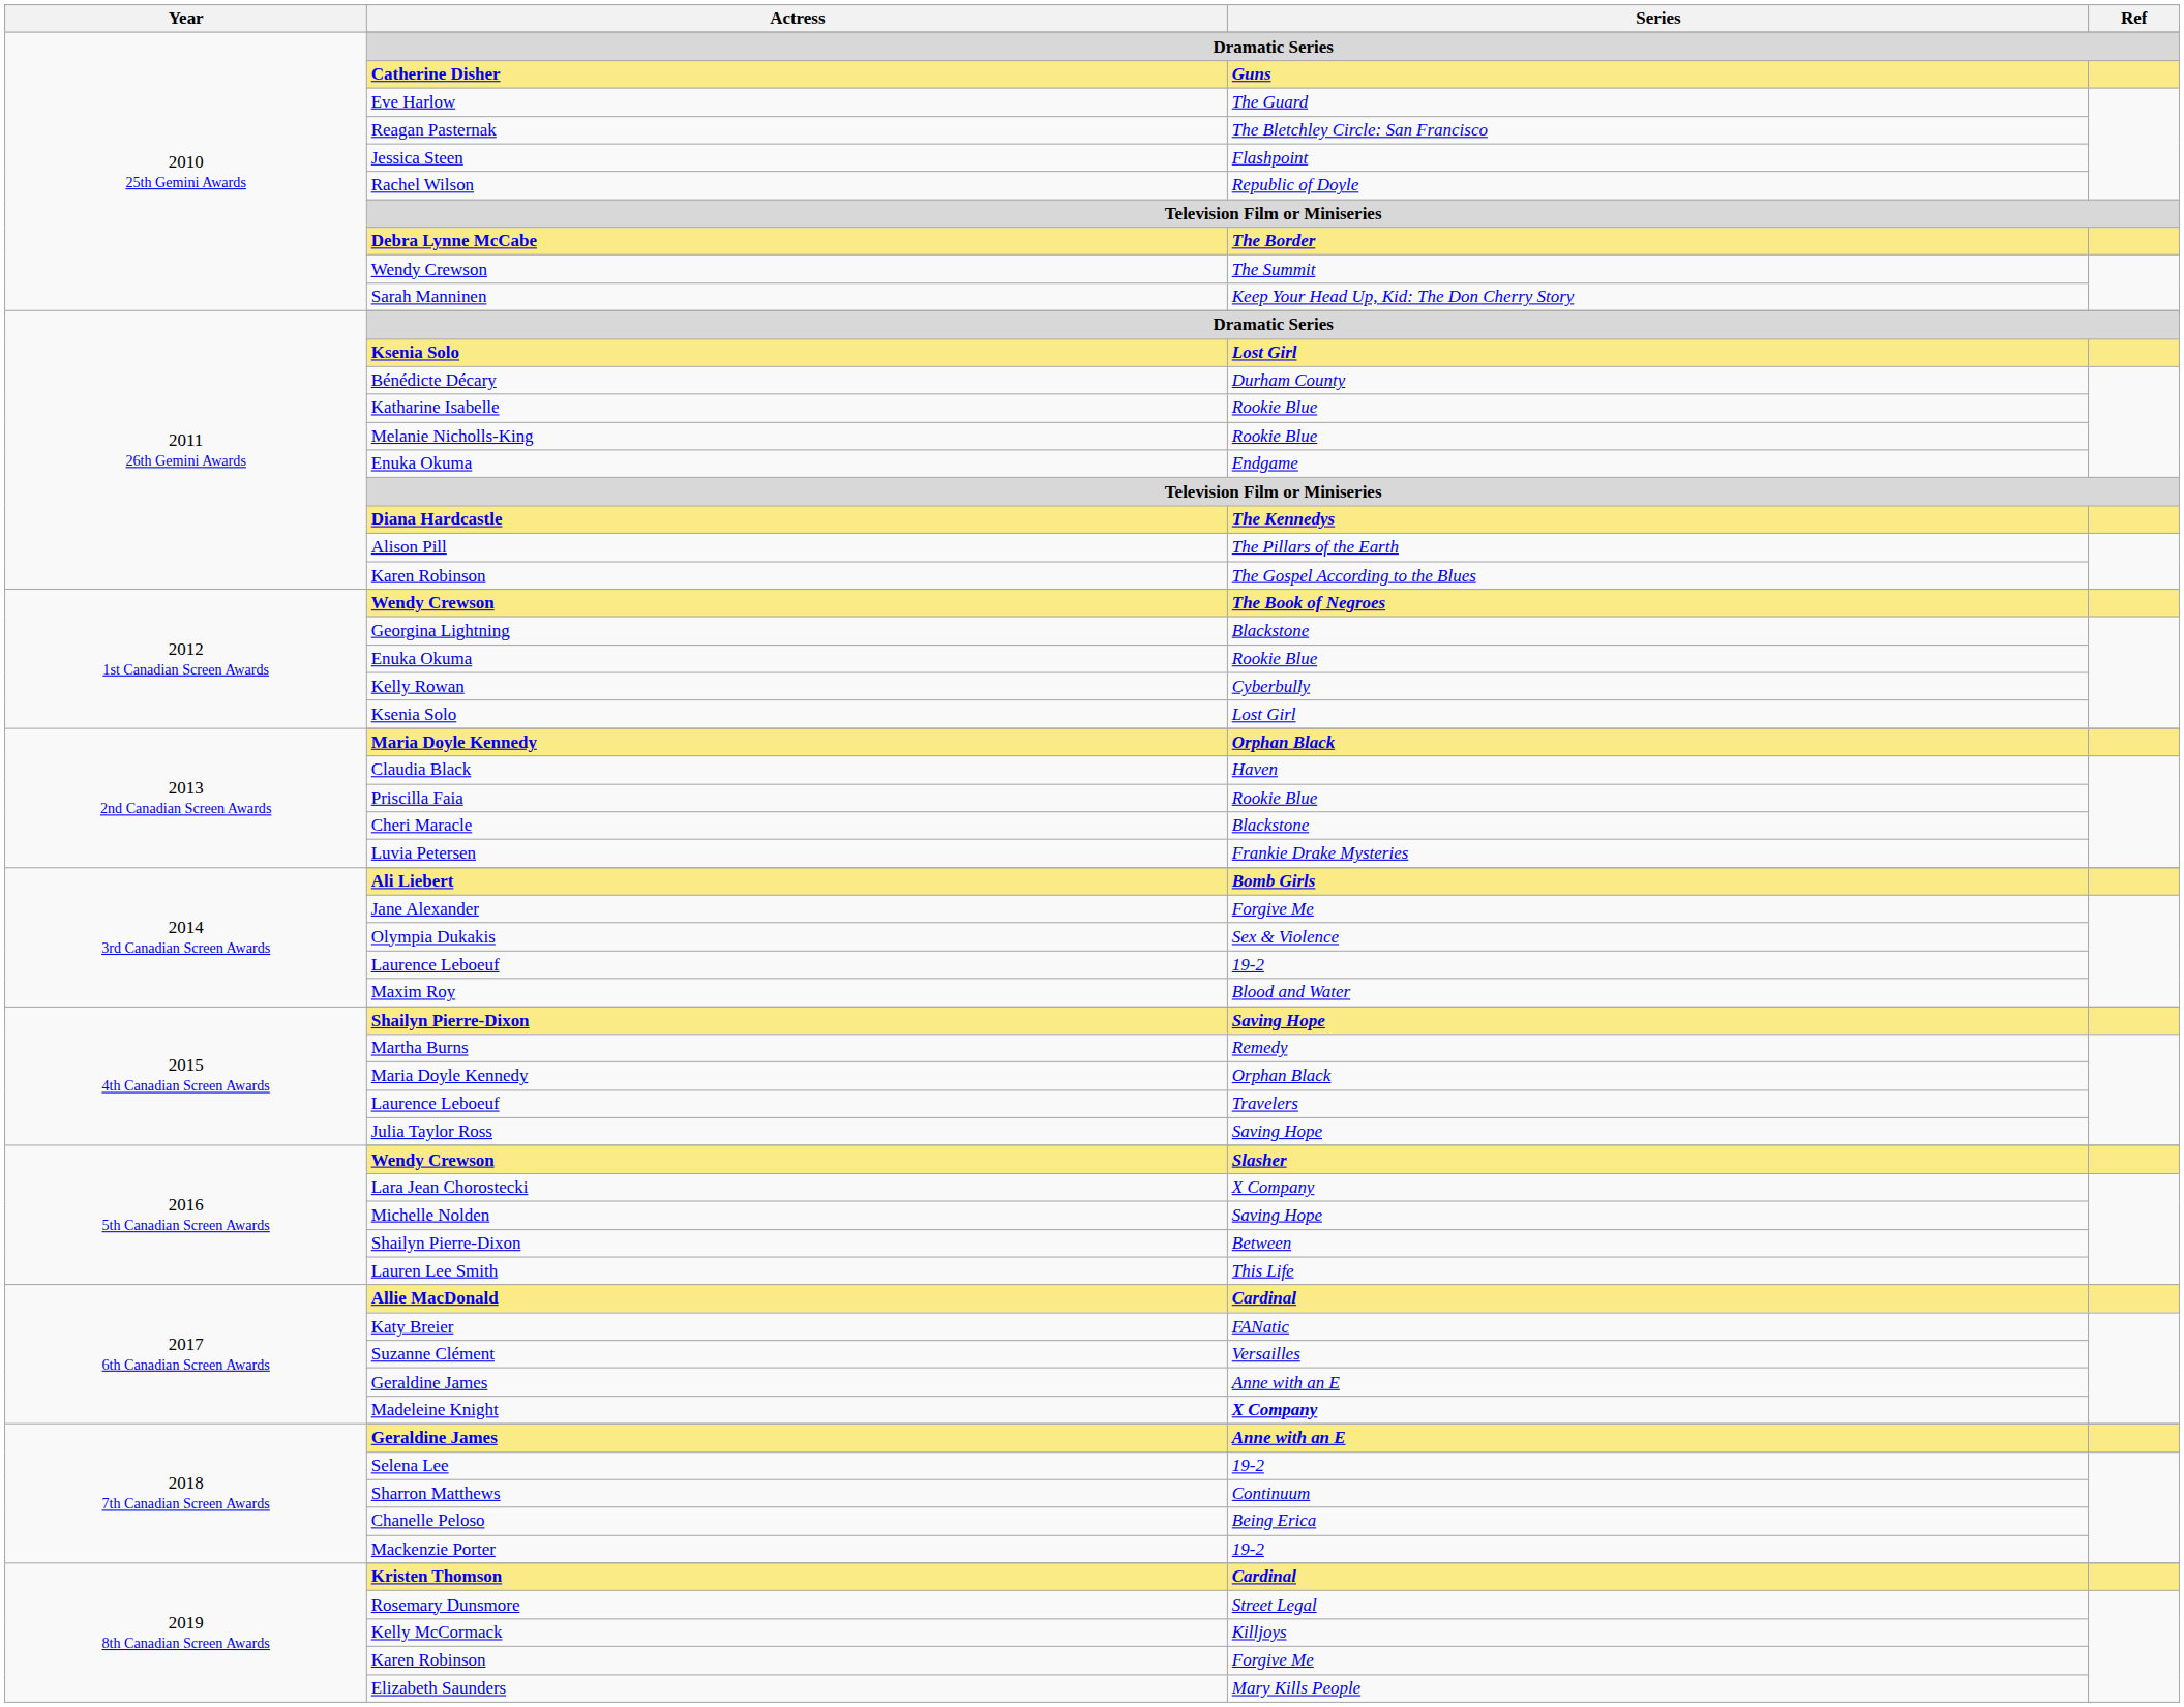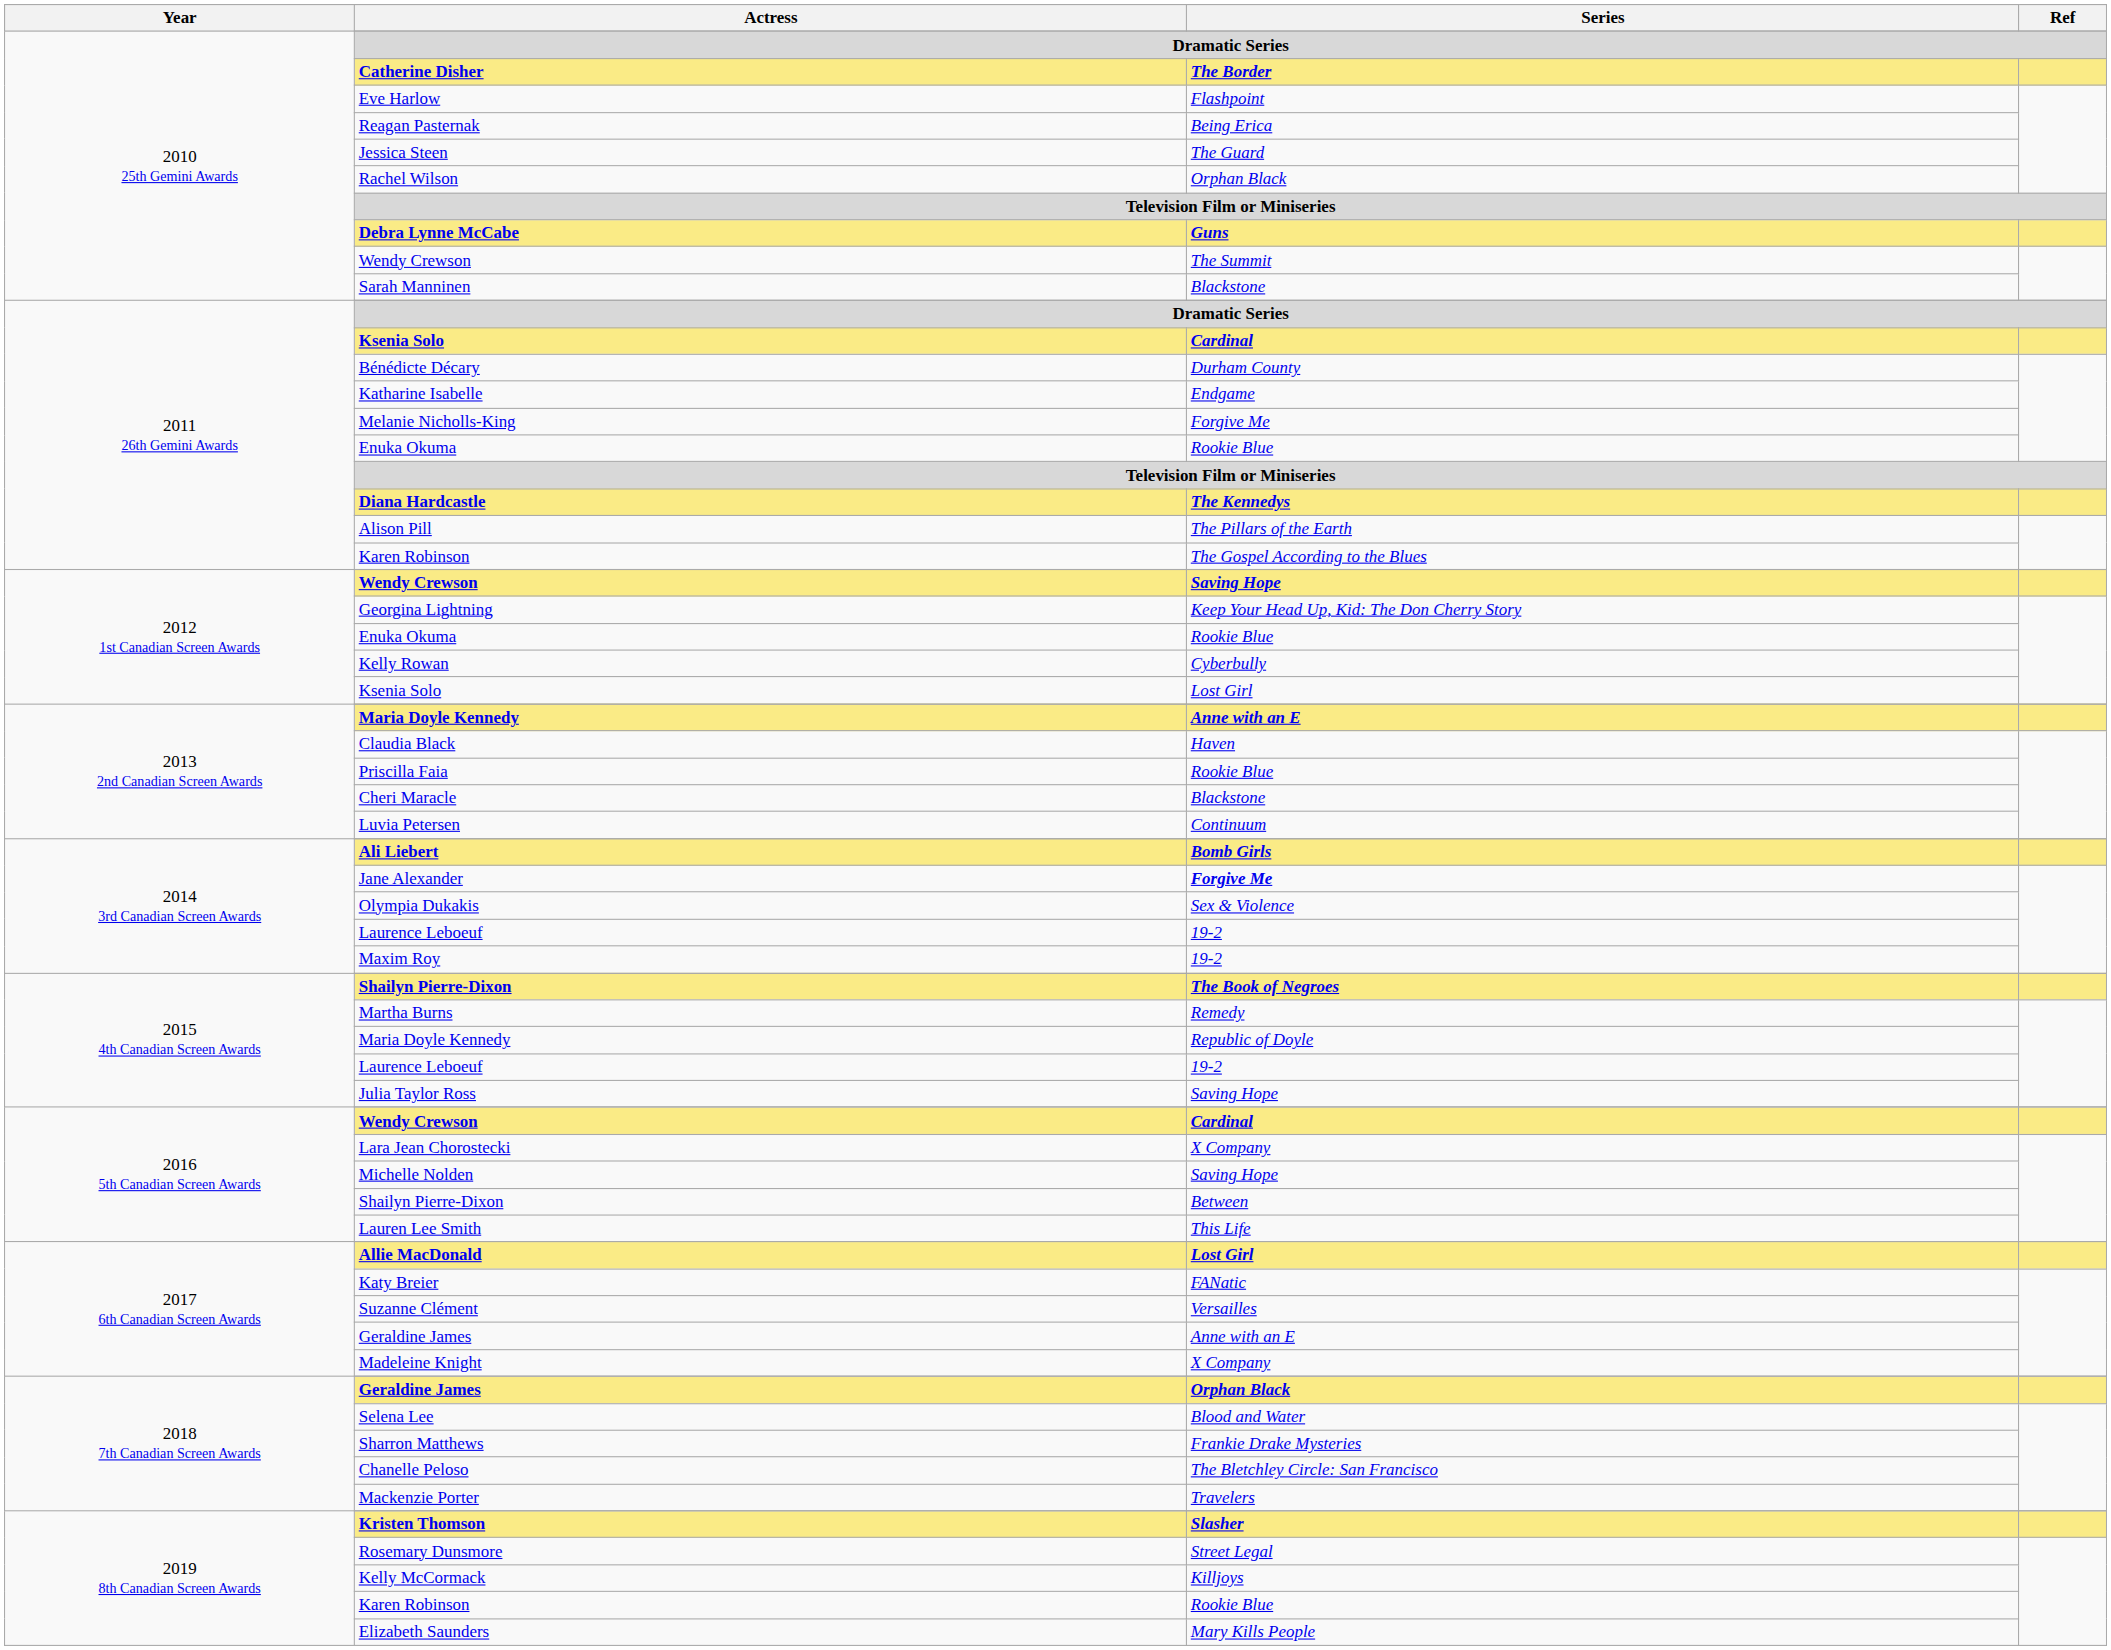Catherine Disher | Series: Guns -> The Border
Eve Harlow | Series: The Guard -> Flashpoint
Reagan Pasternak | Series: The Bletchley Circle: San Francisco -> Being Erica
Jessica Steen | Series: Flashpoint -> The Guard
Rachel Wilson | Series: Republic of Doyle -> Orphan Black
Debra Lynne McCabe | Series: The Border -> Guns
Sarah Manninen | Series: Keep Your Head Up, Kid: The Don Cherry Story -> Blackstone
2011 26th Gemini Awards / Ksenia Solo | Series: Lost Girl -> Cardinal
Katharine Isabelle | Series: Rookie Blue -> Endgame
Melanie Nicholls-King | Series: Rookie Blue -> Forgive Me
2011 26th Gemini Awards / Enuka Okuma | Series: Endgame -> Rookie Blue
2012 1st Canadian Screen Awards / Wendy Crewson | Series: The Book of Negroes -> Saving Hope
Georgina Lightning | Series: Blackstone -> Keep Your Head Up, Kid: The Don Cherry Story
2013 2nd Canadian Screen Awards / Maria Doyle Kennedy | Series: Orphan Black -> Anne with an E
Luvia Petersen | Series: Frankie Drake Mysteries -> Continuum
Jane Alexander | Series: normal -> bold
Maxim Roy | Series: Blood and Water -> 19-2
2015 4th Canadian Screen Awards / Shailyn Pierre-Dixon | Series: Saving Hope -> The Book of Negroes
2015 4th Canadian Screen Awards / Maria Doyle Kennedy | Series: Orphan Black -> Republic of Doyle
2015 4th Canadian Screen Awards / Laurence Leboeuf | Series: Travelers -> 19-2
2016 5th Canadian Screen Awards / Wendy Crewson | Series: Slasher -> Cardinal
Allie MacDonald | Series: Cardinal -> Lost Girl
Madeleine Knight | Series: bold -> normal
2018 7th Canadian Screen Awards / Geraldine James | Series: Anne with an E -> Orphan Black
Selena Lee | Series: 19-2 -> Blood and Water
Sharron Matthews | Series: Continuum -> Frankie Drake Mysteries
Chanelle Peloso | Series: Being Erica -> The Bletchley Circle: San Francisco
Mackenzie Porter | Series: 19-2 -> Travelers
Kristen Thomson | Series: Cardinal -> Slasher
2019 8th Canadian Screen Awards / Karen Robinson | Series: Forgive Me -> Rookie Blue
